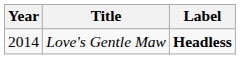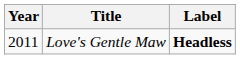Love's Gentle Maw | Year: 2014 -> 2011
